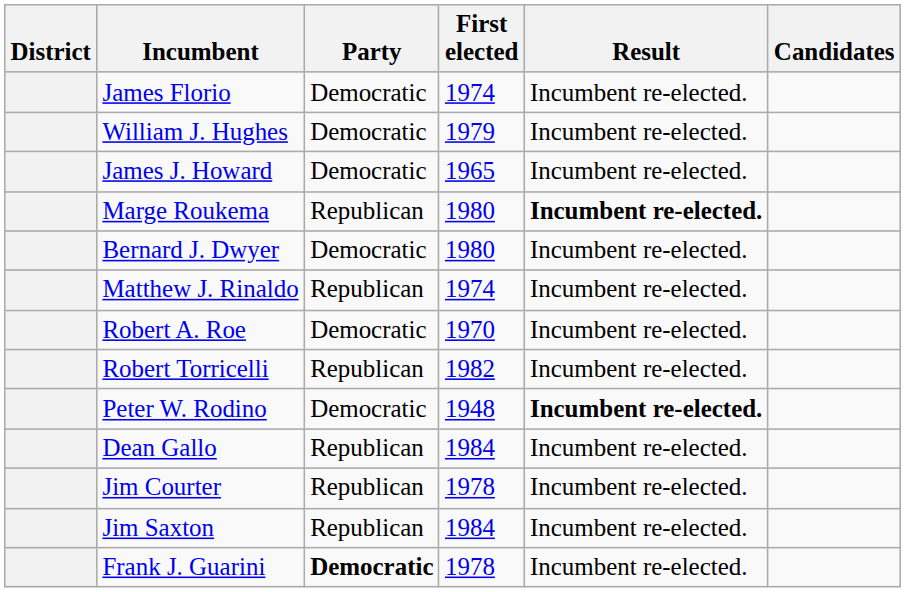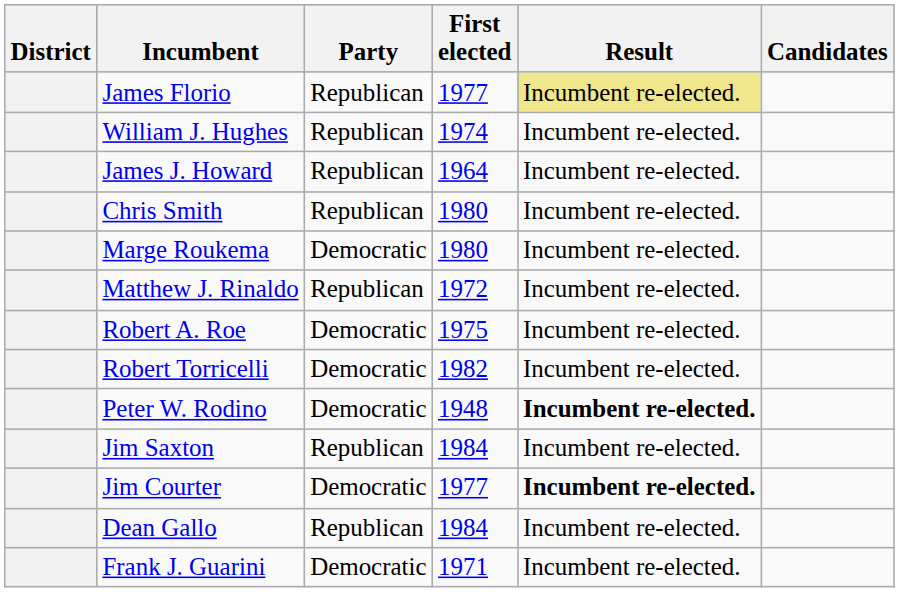James Florio | Party: Democratic -> Republican
James Florio | First elected: 1974 -> 1977
James Florio | Result: no background -> khaki background
William J. Hughes | Party: Democratic -> Republican
William J. Hughes | First elected: 1979 -> 1974
James J. Howard | Party: Democratic -> Republican
James J. Howard | First elected: 1965 -> 1964
+ row: Chris Smith | Republican | 1980 | Incumbent re-elected.
Marge Roukema | Party: Republican -> Democratic
Marge Roukema | Result: bold -> normal
- row: Bernard J. Dwyer | Democratic | 1980 | Incumbent re-elected.
Matthew J. Rinaldo | First elected: 1974 -> 1972
Robert A. Roe | First elected: 1970 -> 1975
Robert Torricelli | Party: Republican -> Democratic
rows swapped: Dean Gallo <-> Jim Saxton
Jim Courter | Party: Republican -> Democratic
Jim Courter | First elected: 1978 -> 1977
Jim Courter | Result: normal -> bold
Frank J. Guarini | Party: bold -> normal
Frank J. Guarini | First elected: 1978 -> 1971
